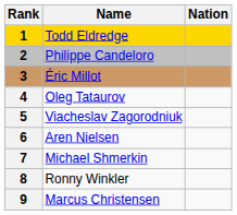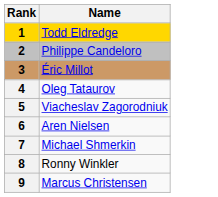- column: Nation
